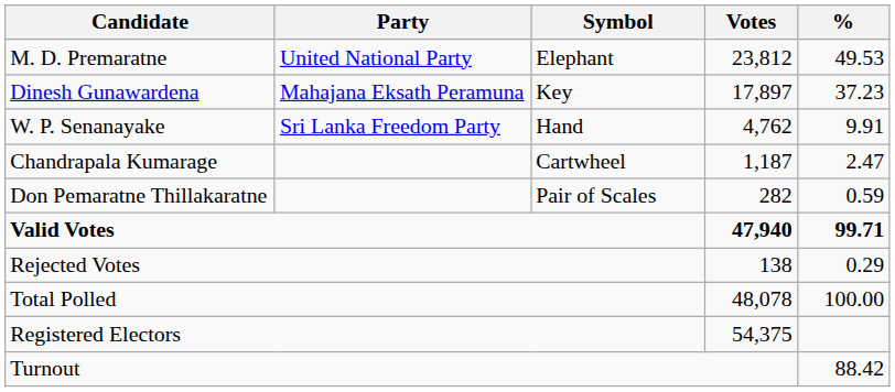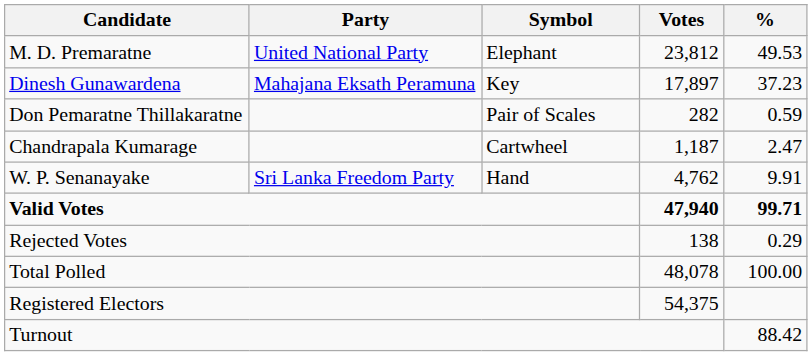rows swapped: W. P. Senanayake <-> Don Pemaratne Thillakaratne
